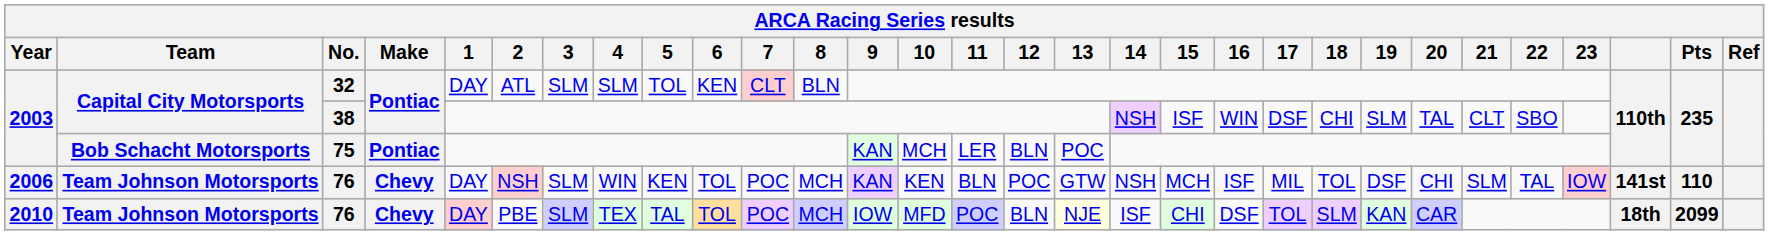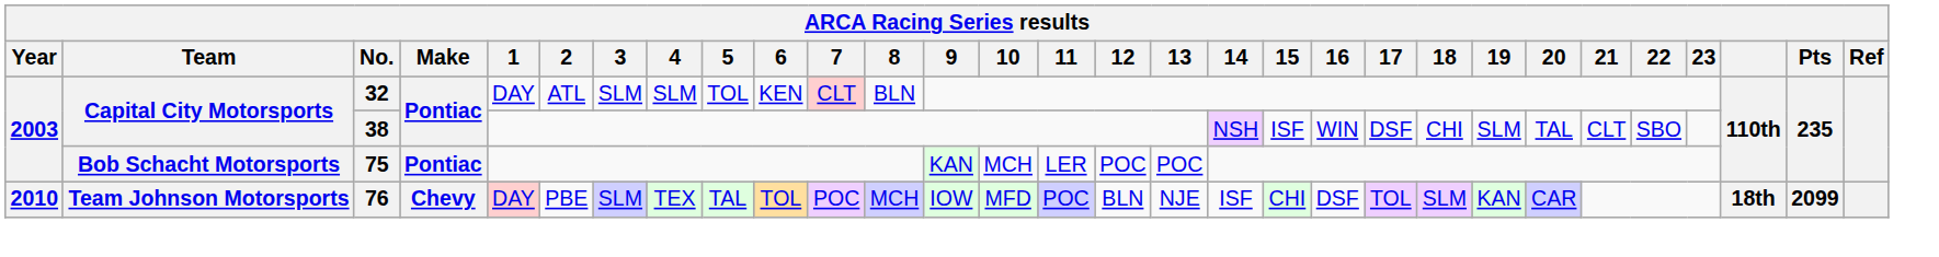75 | 12: BLN -> POC
- row: 2006 | Team Johnson Motorsports | 76 | Chevy | DAY | NSH | SLM | WIN | KEN | TOL | POC | MCH | KAN | KEN | BLN | POC | GTW | NSH | MCH | ISF | MIL | TOL | DSF | CHI | SLM | TAL | IOW | 141st | 110
2010 / 76 | 13: lightyellow background -> no background
